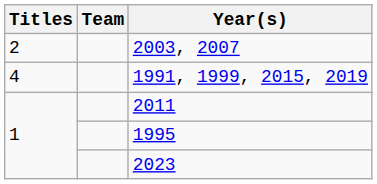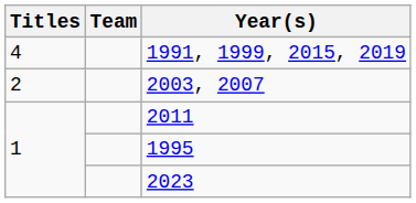rows swapped: 1991, 1999, 2015, 2019 <-> 2003, 2007
